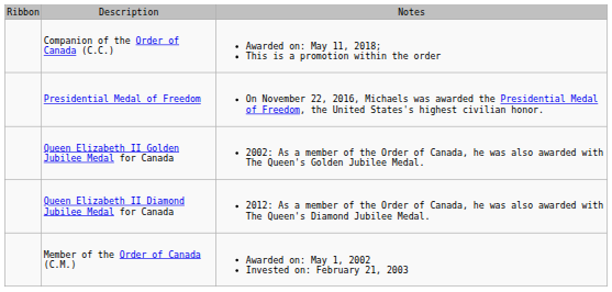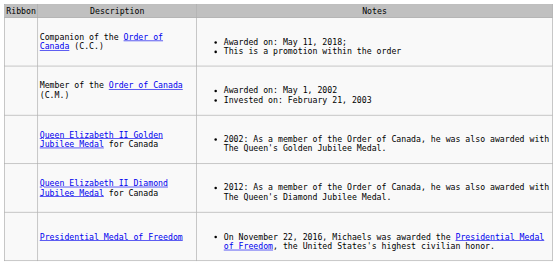rows swapped: Member of the Order of Canada (C.M.) <-> Presidential Medal of Freedom
